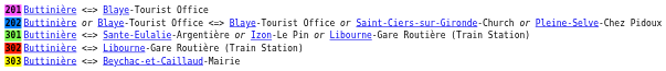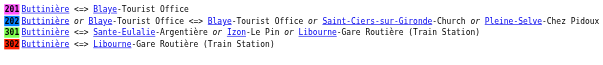- row: 303 | Buttinière Beychac-et-Caillaud-Mairie
